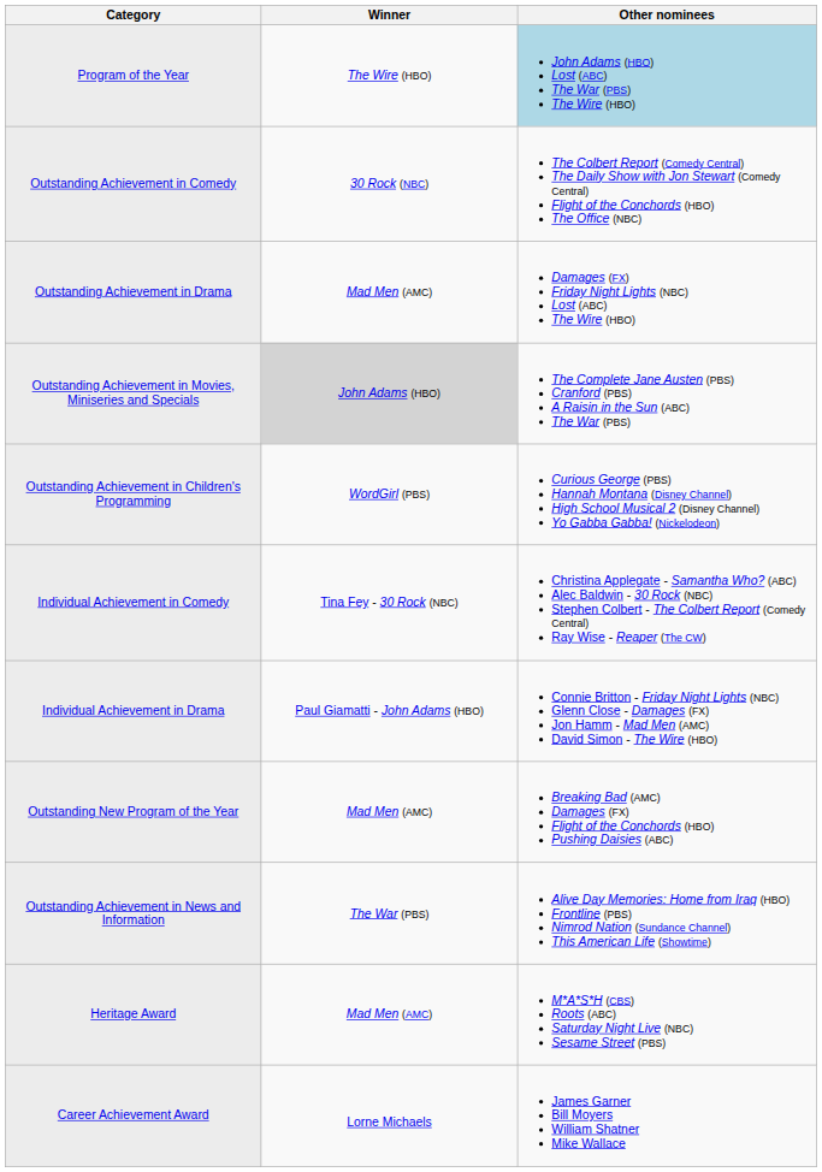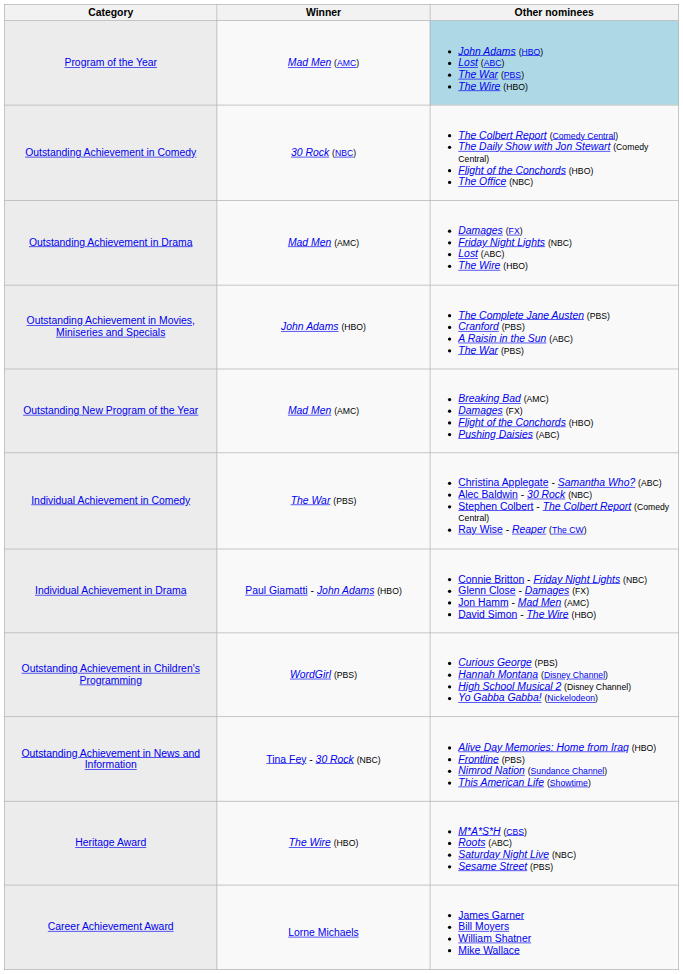Program of the Year | Winner: The Wire (HBO) -> Mad Men (AMC)
Outstanding Achievement in Movies, Miniseries and Specials | Winner: lightgrey background -> no background
rows swapped: Outstanding New Program of the Year <-> Outstanding Achievement in Children's Programming
Individual Achievement in Comedy | Winner: Tina Fey - 30 Rock (NBC) -> The War (PBS)
Outstanding Achievement in News and Information | Winner: The War (PBS) -> Tina Fey - 30 Rock (NBC)
Heritage Award | Winner: Mad Men (AMC) -> The Wire (HBO)
